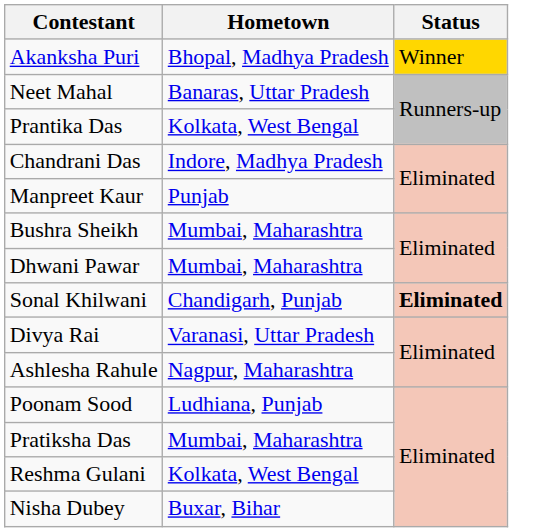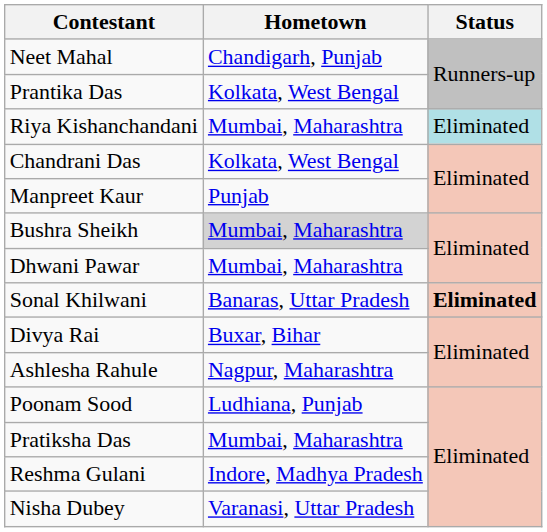- row: Akanksha Puri | Bhopal, Madhya Pradesh | Winner
Neet Mahal | Hometown: Banaras, Uttar Pradesh -> Chandigarh, Punjab
+ row: Riya Kishanchandani | Mumbai, Maharashtra | Eliminated
Chandrani Das | Hometown: Indore, Madhya Pradesh -> Kolkata, West Bengal
Bushra Sheikh | Hometown: no background -> lightgrey background
Sonal Khilwani | Hometown: Chandigarh, Punjab -> Banaras, Uttar Pradesh
Divya Rai | Hometown: Varanasi, Uttar Pradesh -> Buxar, Bihar
Reshma Gulani | Hometown: Kolkata, West Bengal -> Indore, Madhya Pradesh
Nisha Dubey | Hometown: Buxar, Bihar -> Varanasi, Uttar Pradesh
